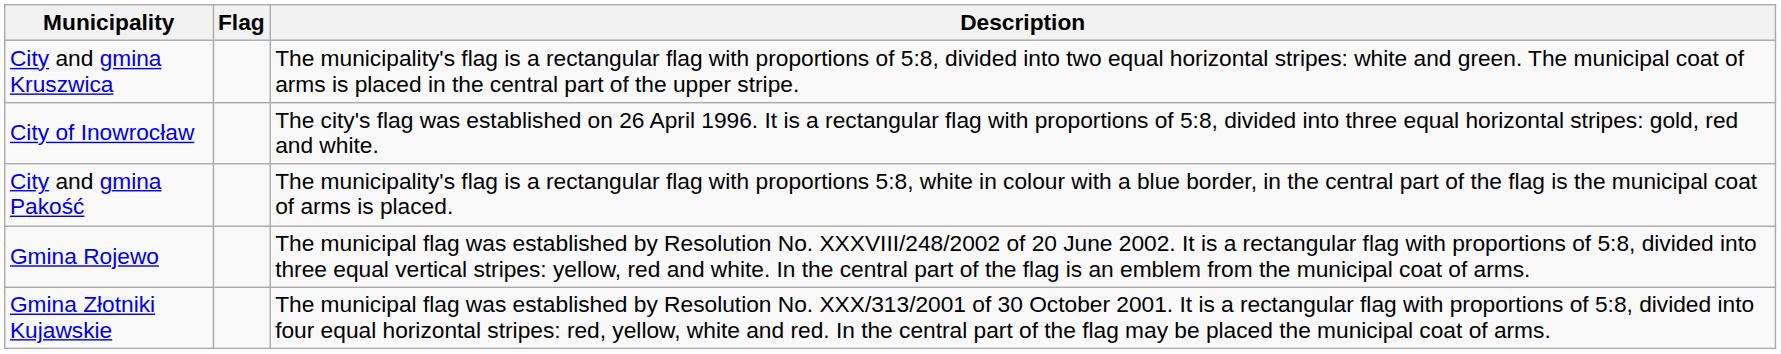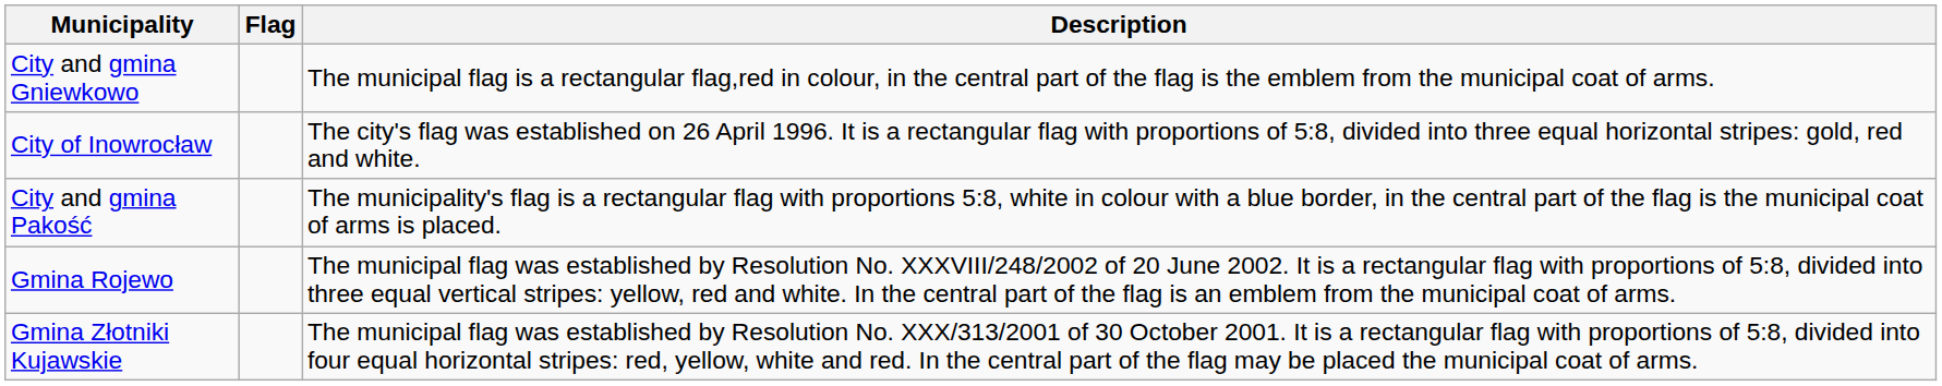+ row: City and gmina Gniewkowo | The municipal flag is a rectangular flag,red in colour, in the central part of the flag is the emblem from the municipal coat of arms.
- row: City and gmina Kruszwica | The municipality's flag is a rectangular flag with proportions of 5:8, divided into two equal horizontal stripes: white and green. The municipal coat of arms is placed in the central part of the upper stripe.
